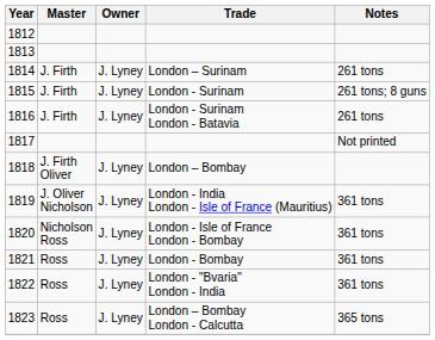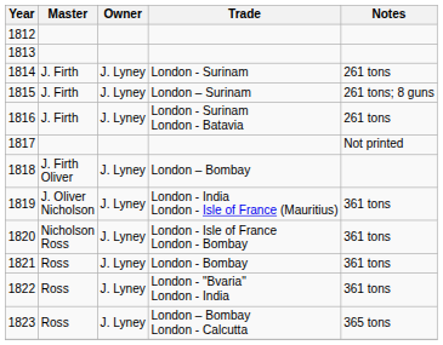1814 | Trade: London – Surinam -> London - Surinam
1815 | Trade: London - Surinam -> London – Surinam
